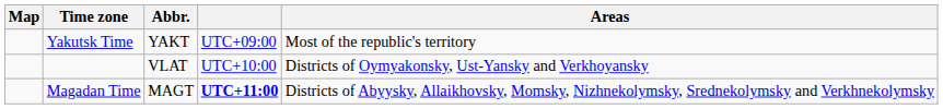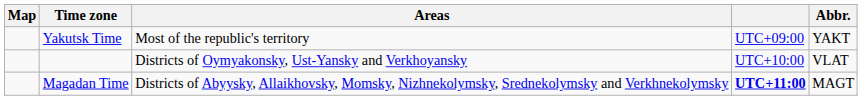columns swapped: Abbr. <-> Areas
